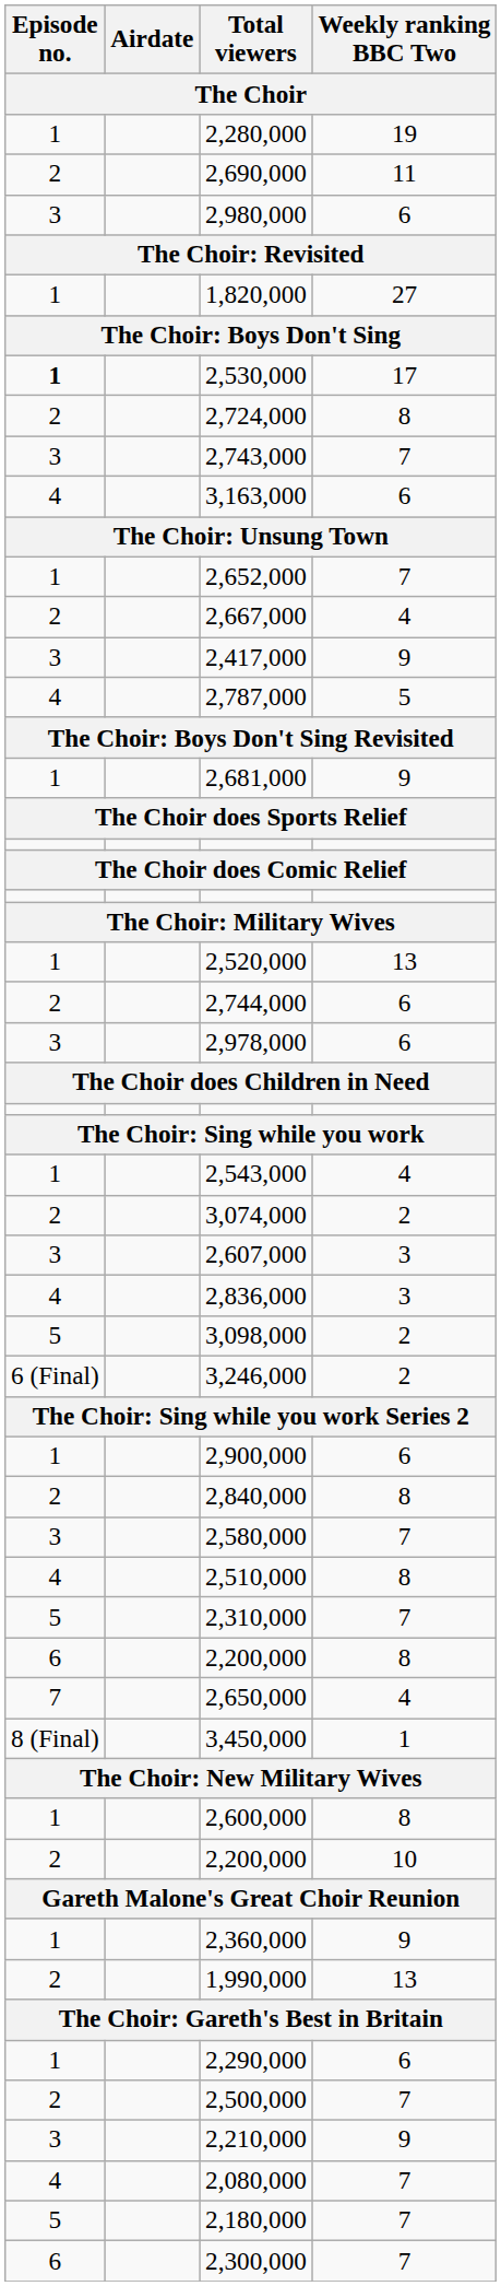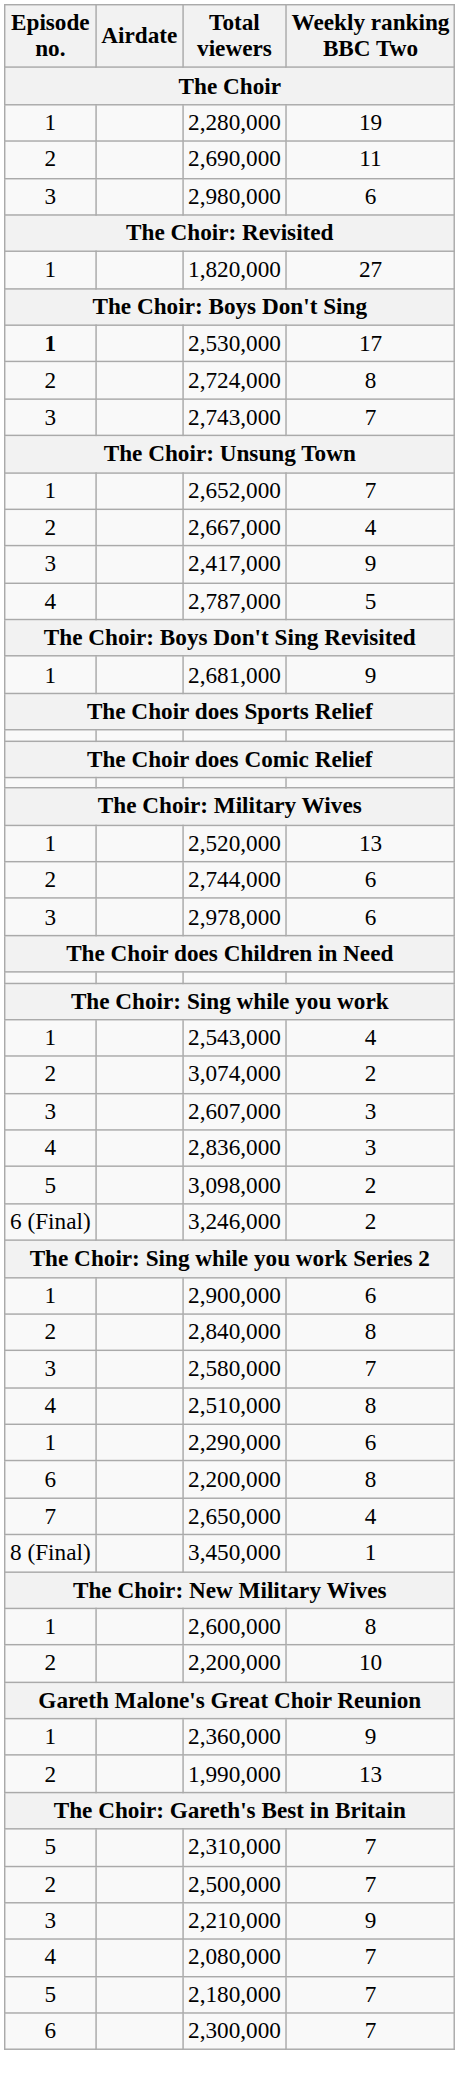- row: 4 | 3,163,000 | 6
rows swapped: 2,310,000 <-> 2,290,000
